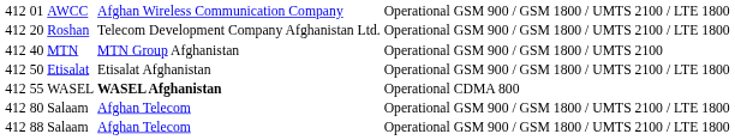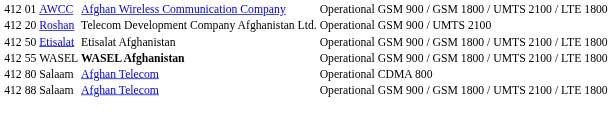20 | column 6: GSM 900 / GSM 1800 / UMTS 2100 / LTE 1800 -> GSM 900 / UMTS 2100
- row: 412 | 40 | MTN | MTN Group Afghanistan | Operational | GSM 900 / GSM 1800 / UMTS 2100
55 | column 6: CDMA 800 -> GSM 900 / GSM 1800 / UMTS 2100 / LTE 1800
80 | column 6: GSM 900 / GSM 1800 / UMTS 2100 / LTE 1800 -> CDMA 800
